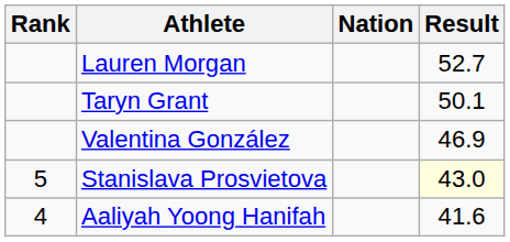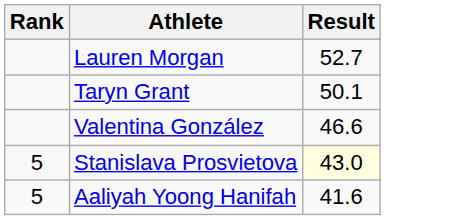- column: Nation
Valentina González | Result: 46.9 -> 46.6
Aaliyah Yoong Hanifah | Rank: 4 -> 5
